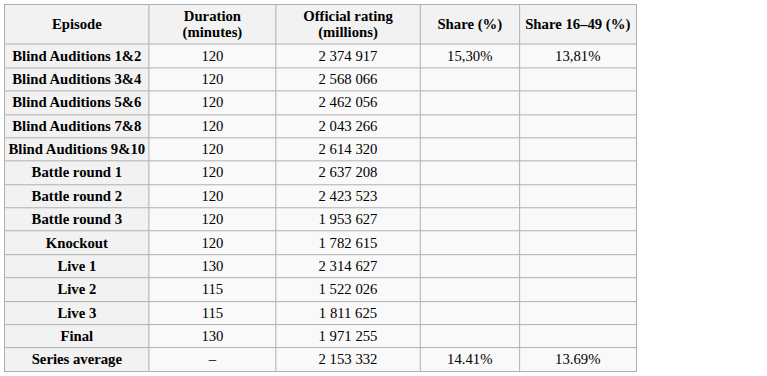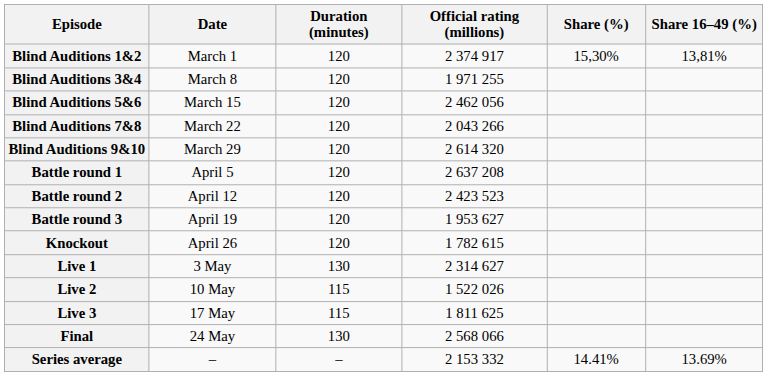+ column: Date | March 1 | March 8 | March 15 | March 22 | March 29 | April 5 | April 12 | April 19 | April 26 | 3 May | 10 May | 17 May | 24 May | –
Blind Auditions 3&4 | Official rating (millions): 2 568 066 -> 1 971 255
Final | Official rating (millions): 1 971 255 -> 2 568 066
